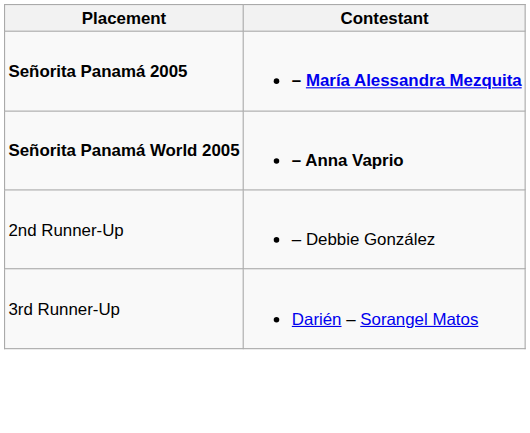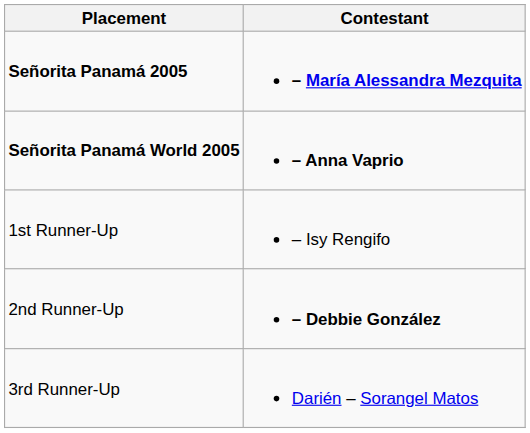+ row: 1st Runner-Up | – Isy Rengifo
2nd Runner-Up | Contestant: normal -> bold
